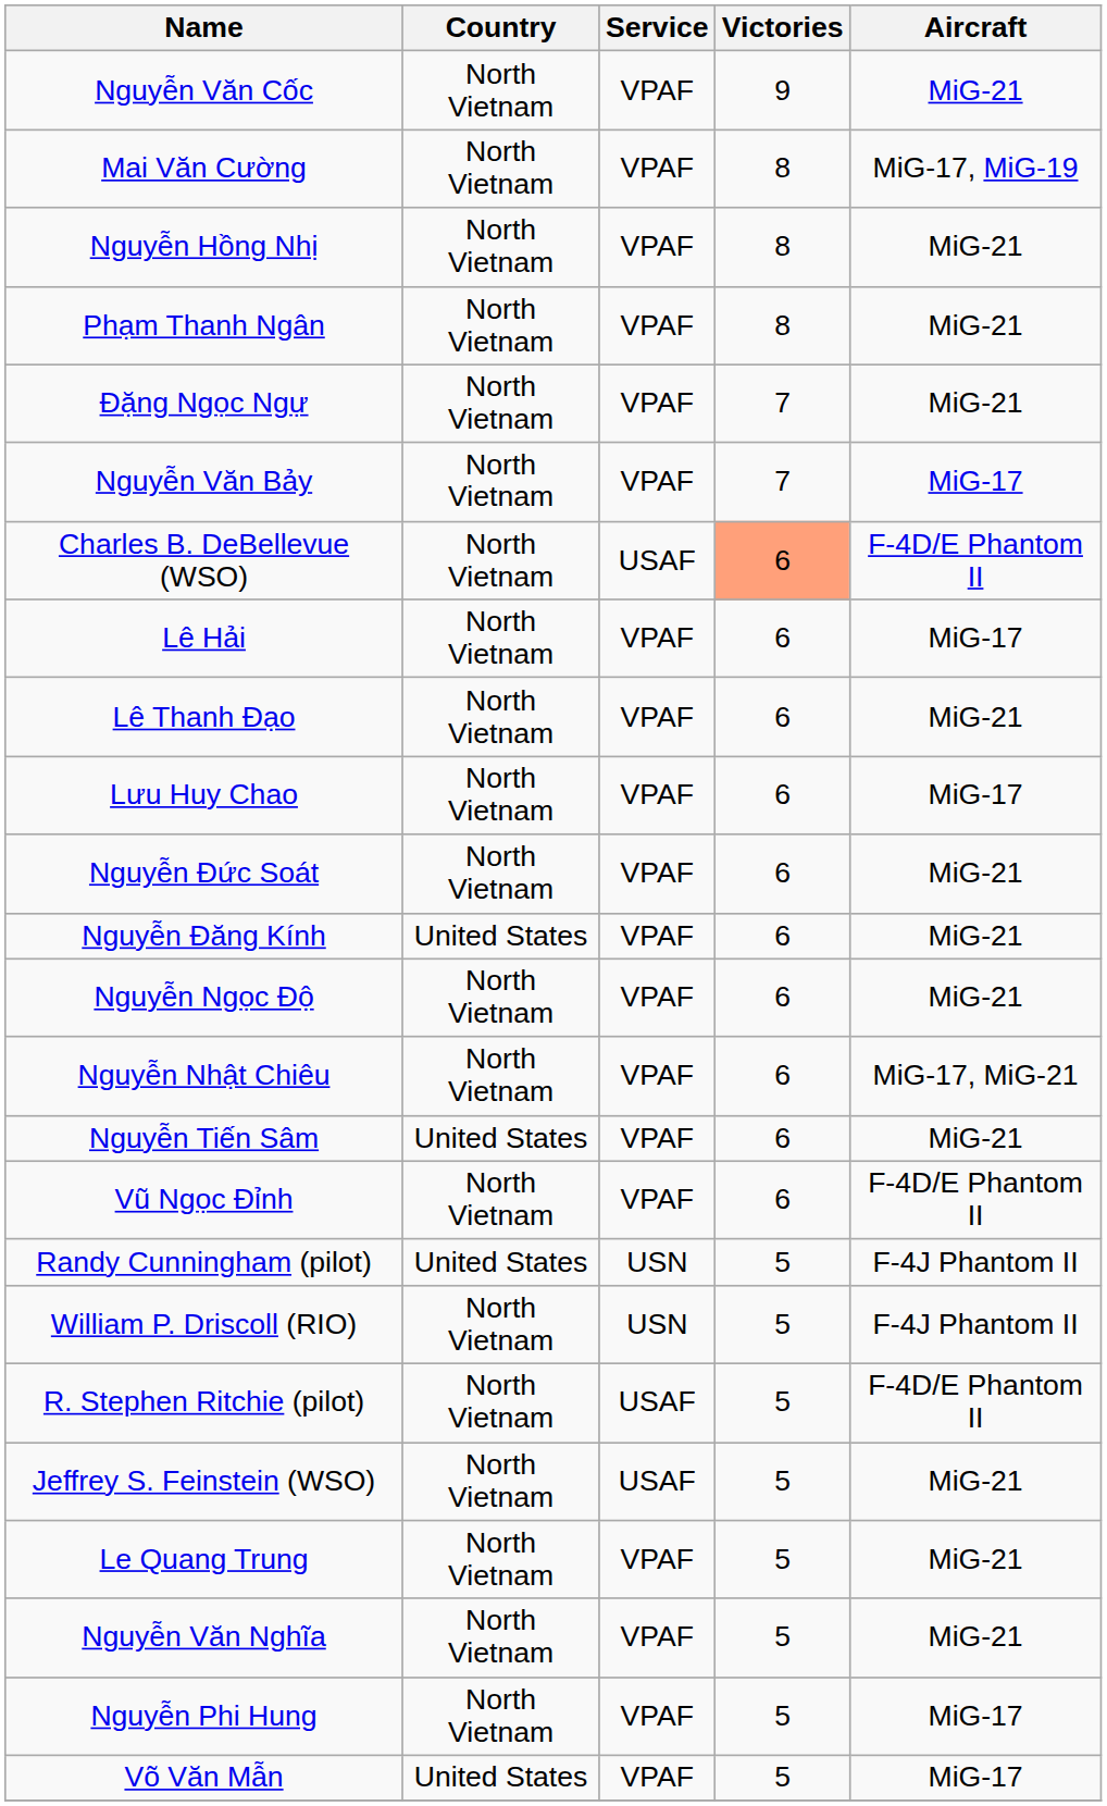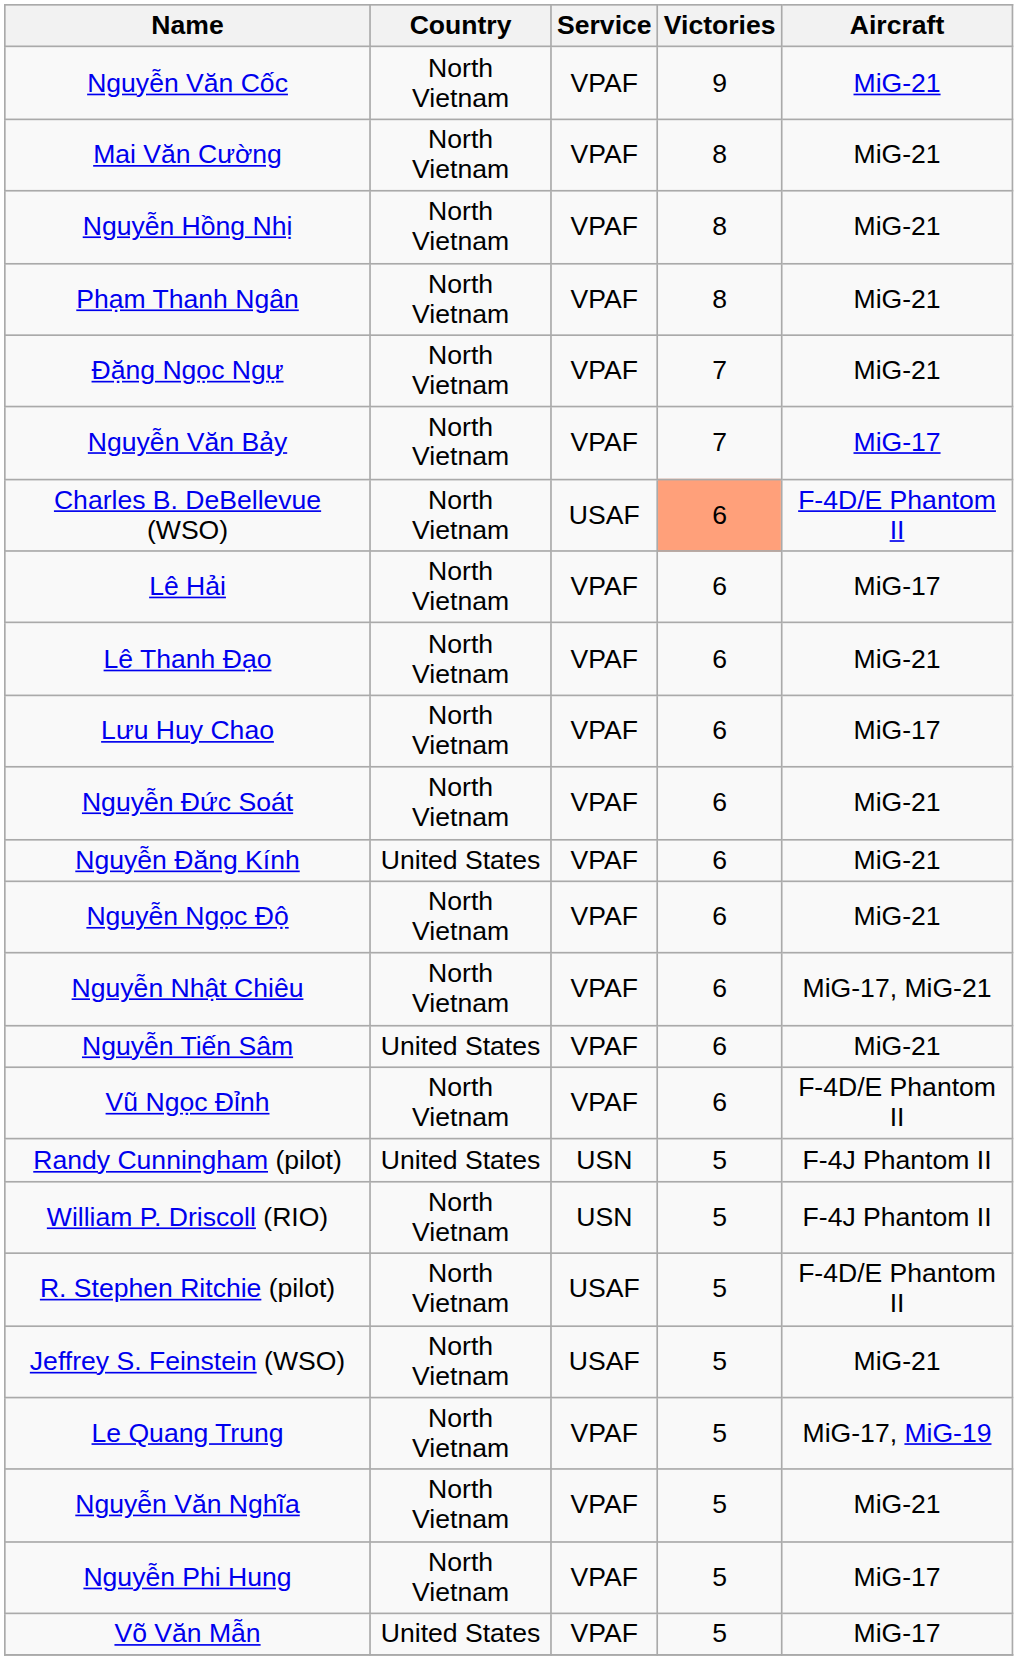Mai Văn Cường | Aircraft: MiG-17, MiG-19 -> MiG-21
Le Quang Trung | Aircraft: MiG-21 -> MiG-17, MiG-19
